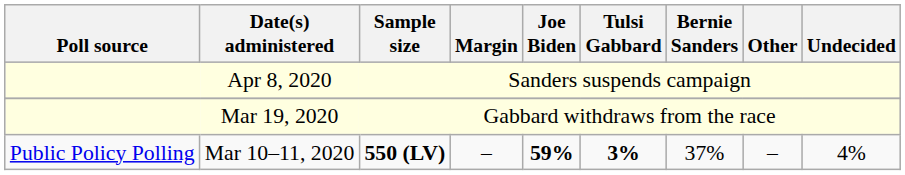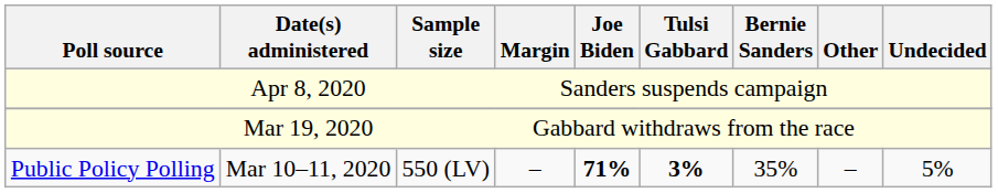Mar 10–11, 2020 | Sample size: bold -> normal
Mar 10–11, 2020 | Joe Biden: 59% -> 71%
Mar 10–11, 2020 | Bernie Sanders: 37% -> 35%
Mar 10–11, 2020 | Undecided: 4% -> 5%
